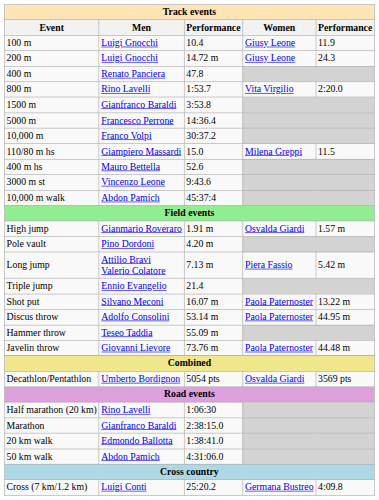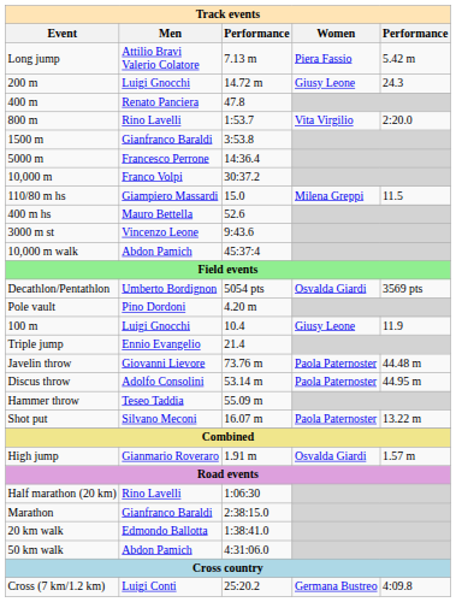rows swapped: 100 m <-> Long jump
rows swapped: High jump <-> Decathlon/Pentathlon
rows swapped: Shot put <-> Javelin throw
